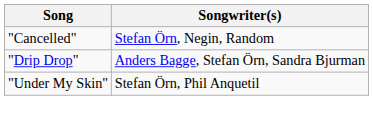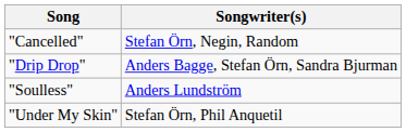+ row: "Soulless" | Anders Lundström
